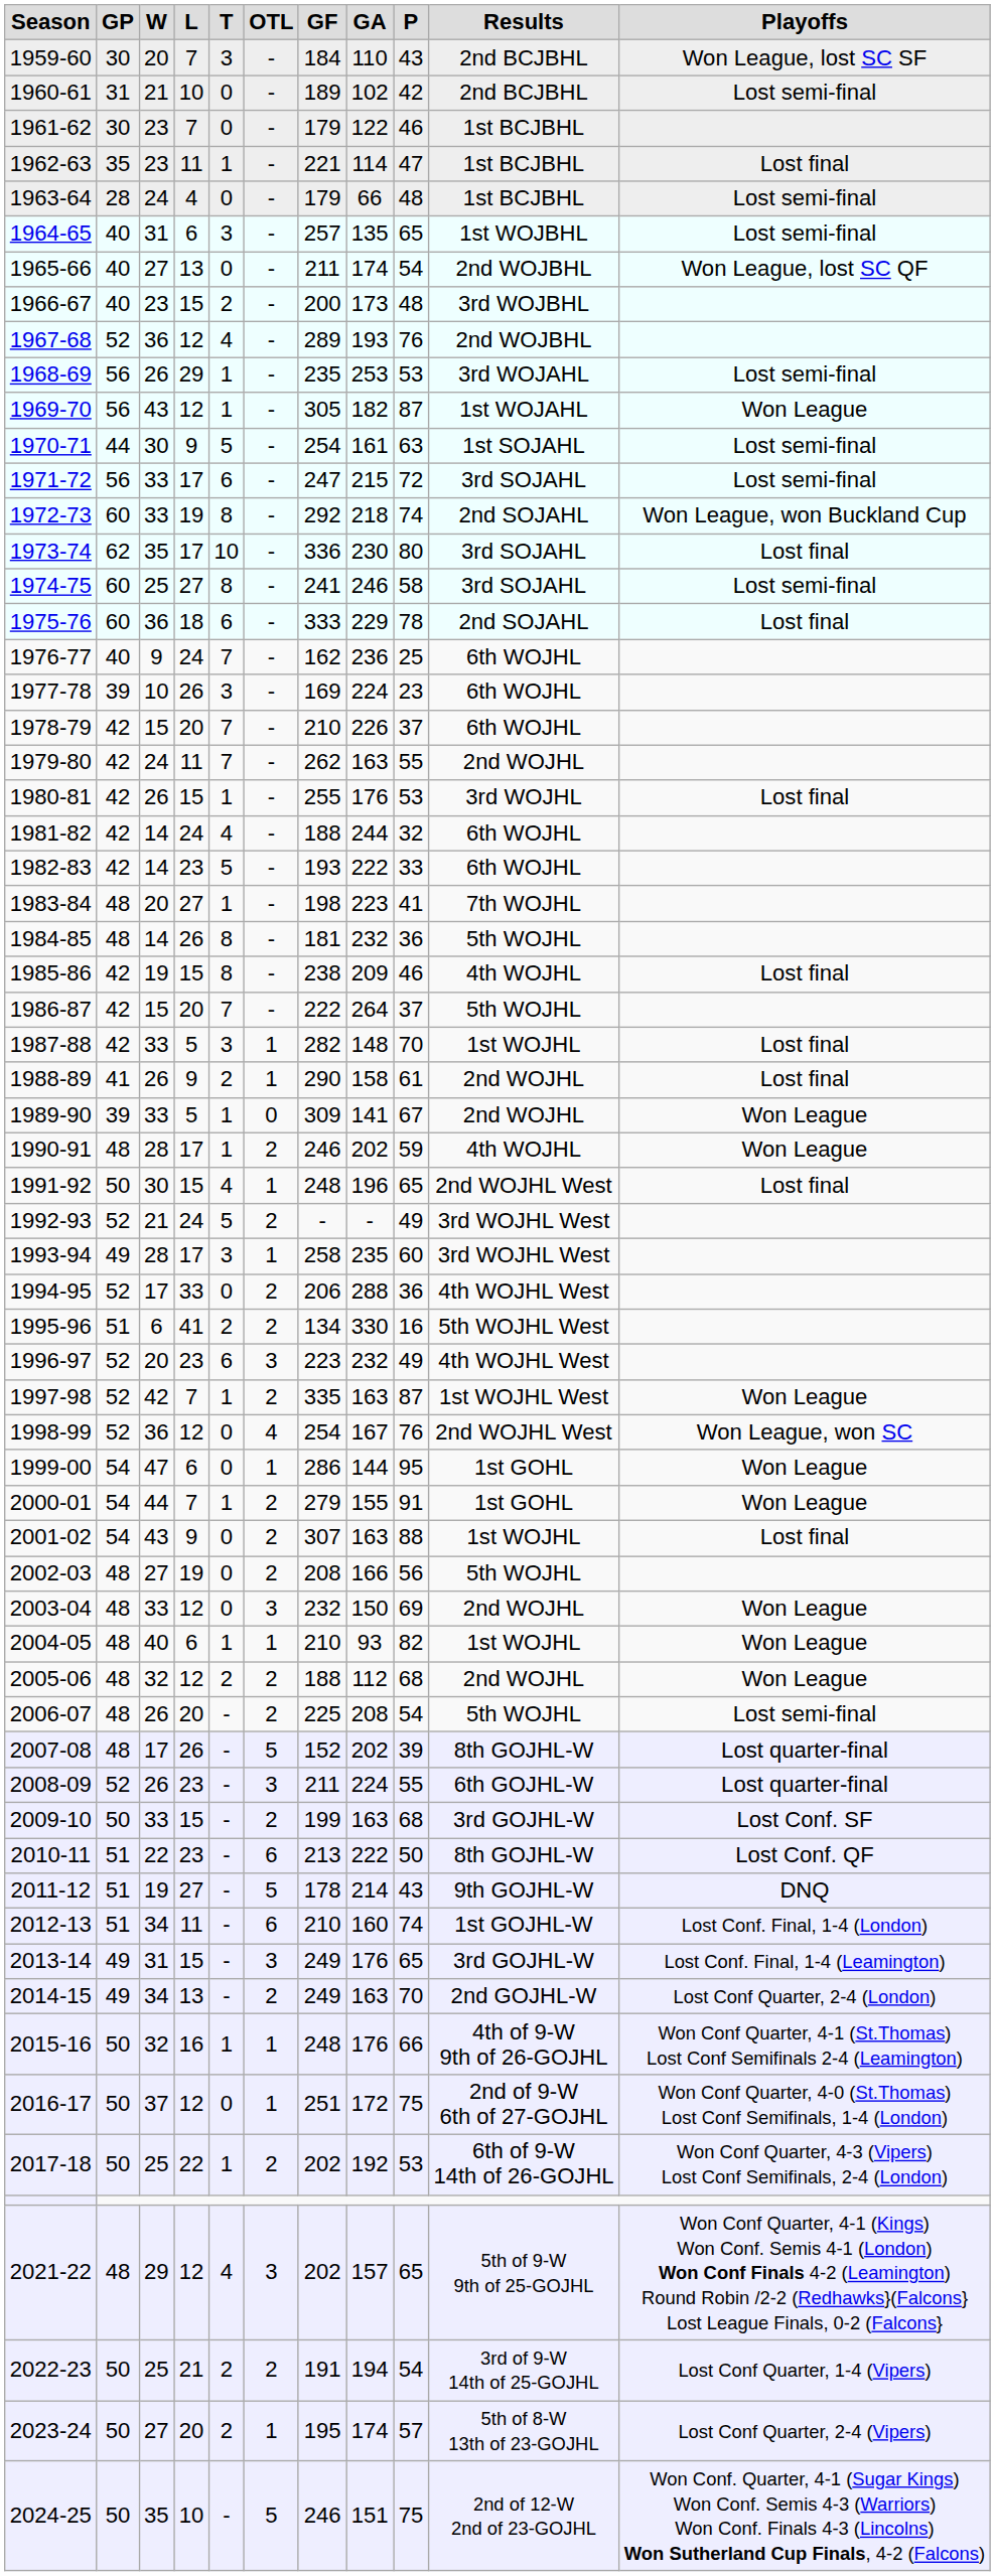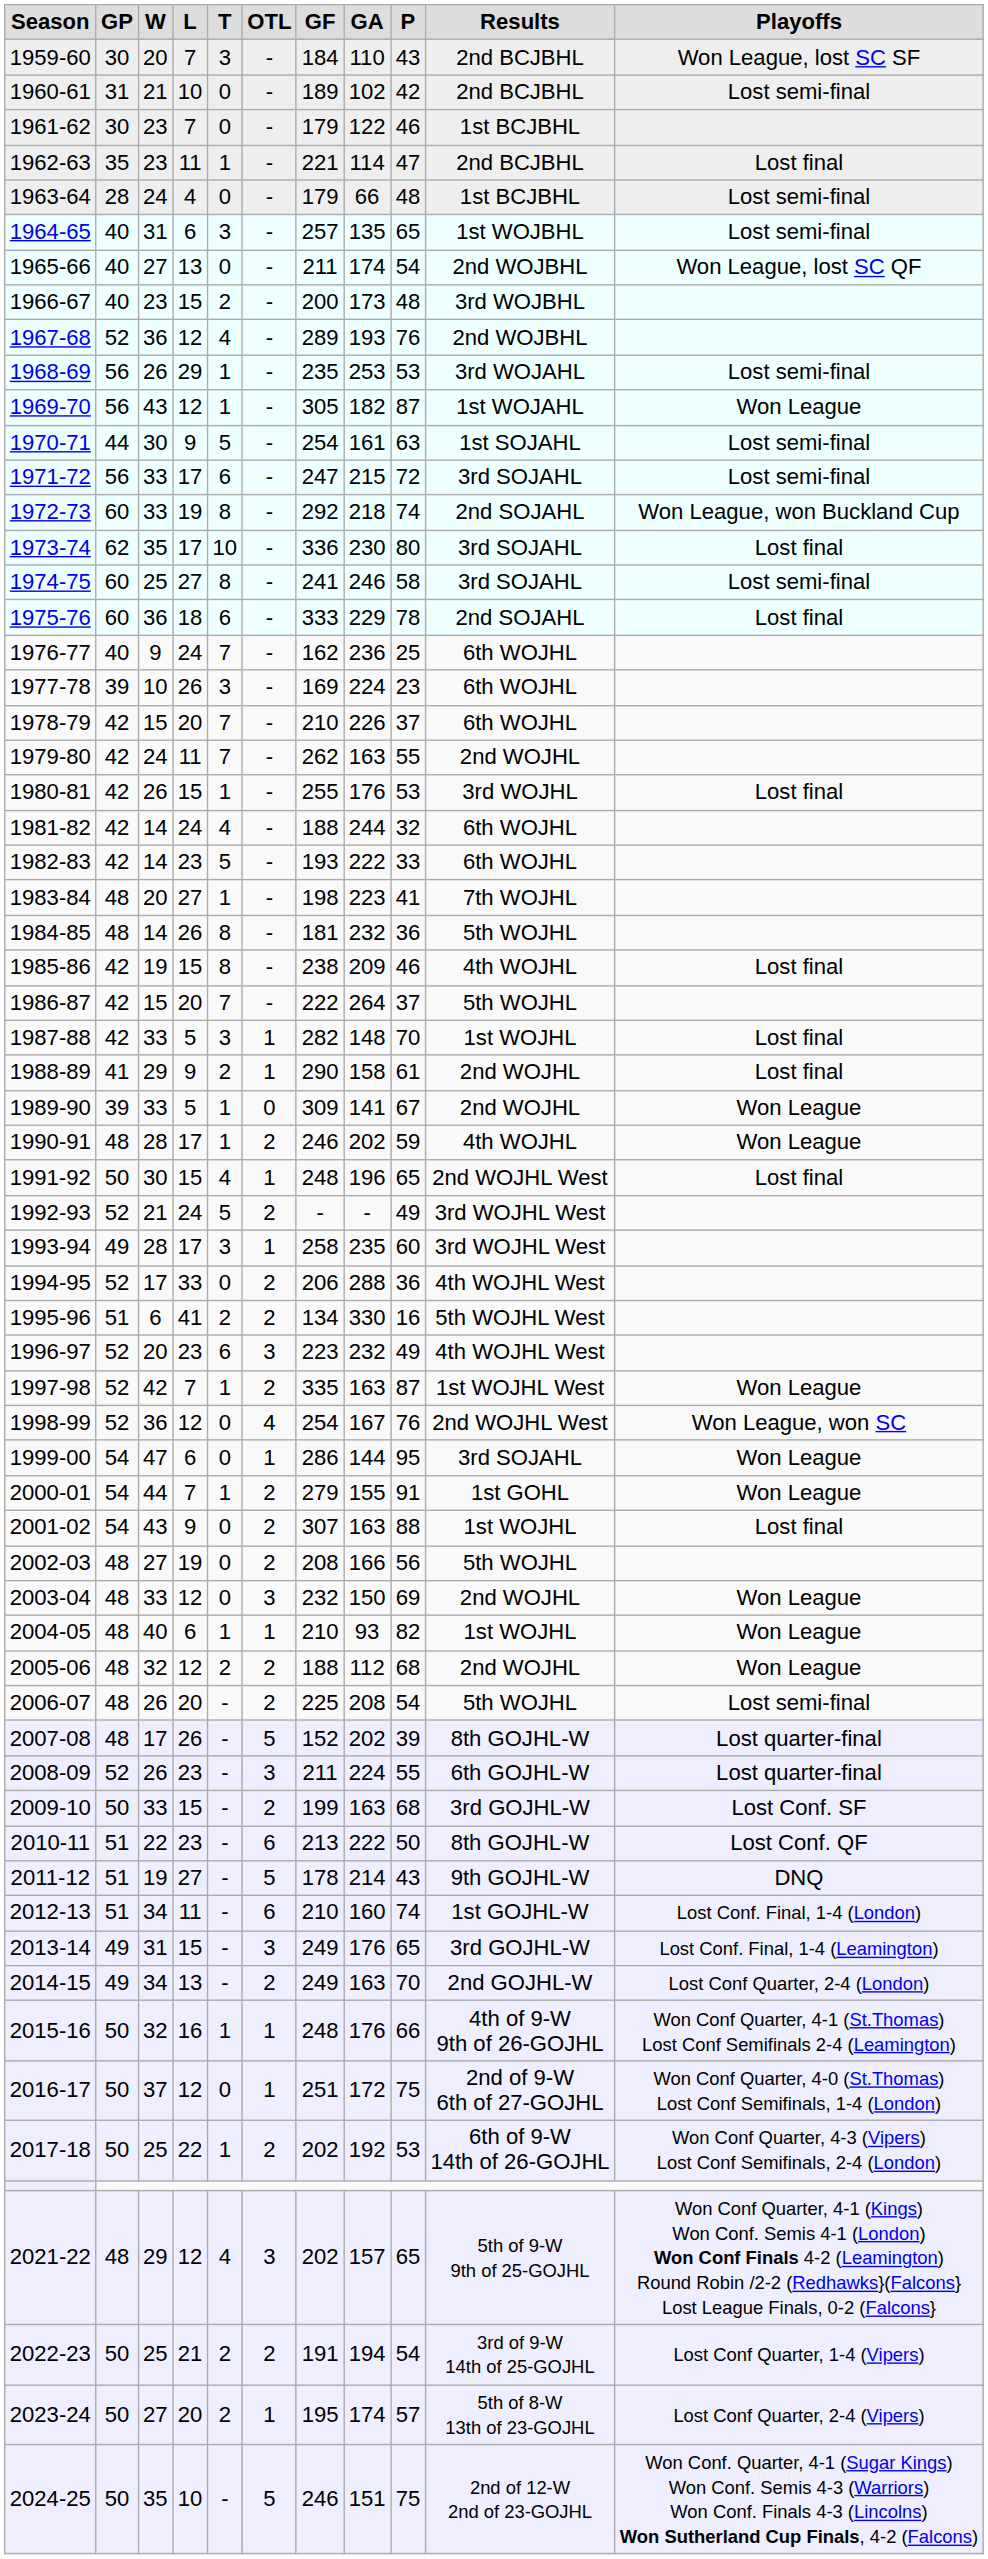1962-63 | Results: 1st BCJBHL -> 2nd BCJBHL
1988-89 | W: 26 -> 29
1999-00 | Results: 1st GOHL -> 3rd SOJAHL
